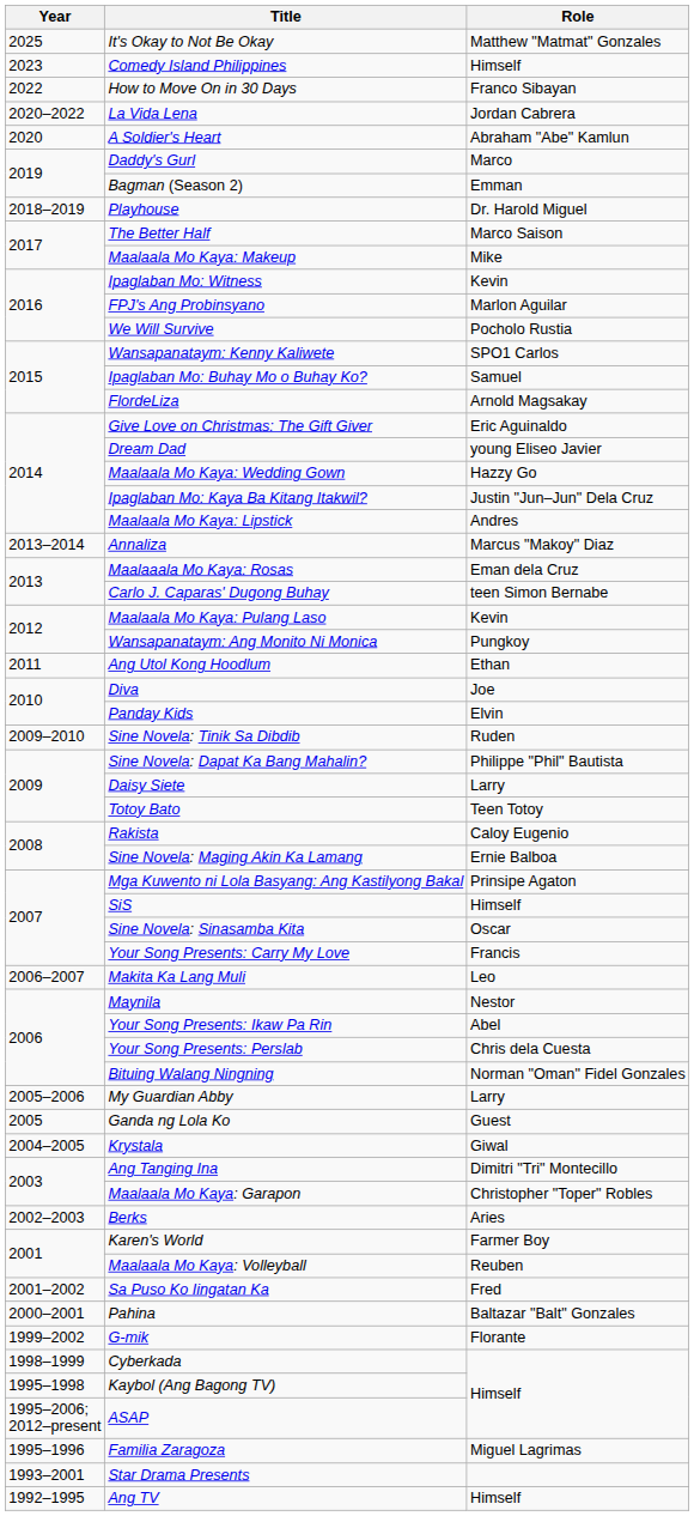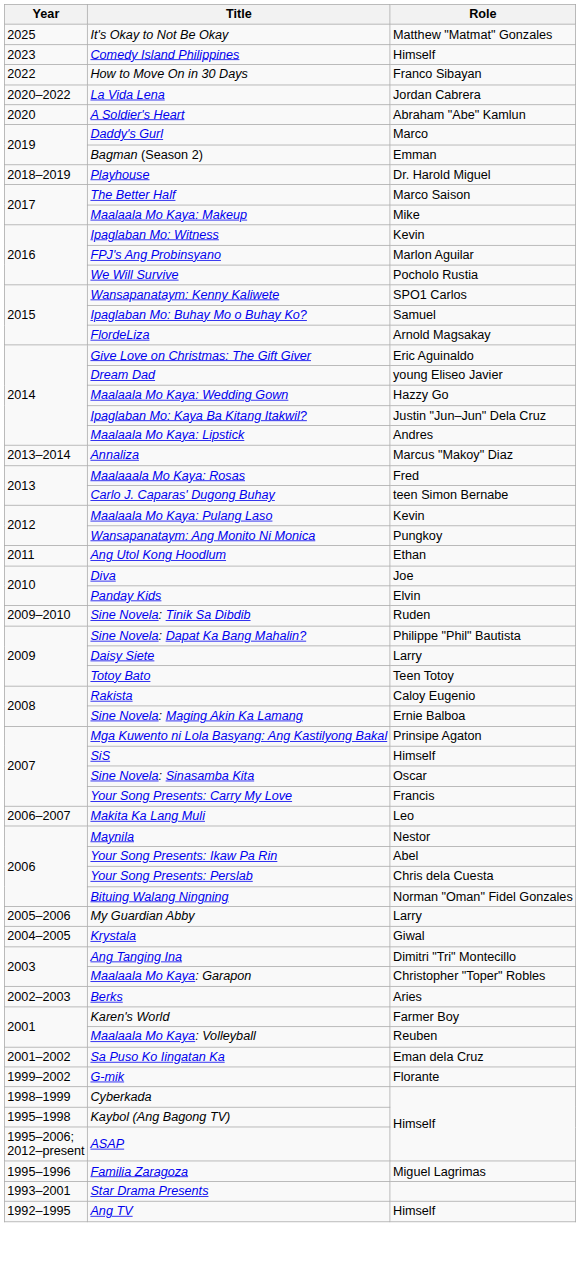Maalaaala Mo Kaya: Rosas | Role: Eman dela Cruz -> Fred
- row: 2005 | Ganda ng Lola Ko | Guest
Sa Puso Ko Iingatan Ka | Role: Fred -> Eman dela Cruz
- row: 2000–2001 | Pahina | Baltazar "Balt" Gonzales
